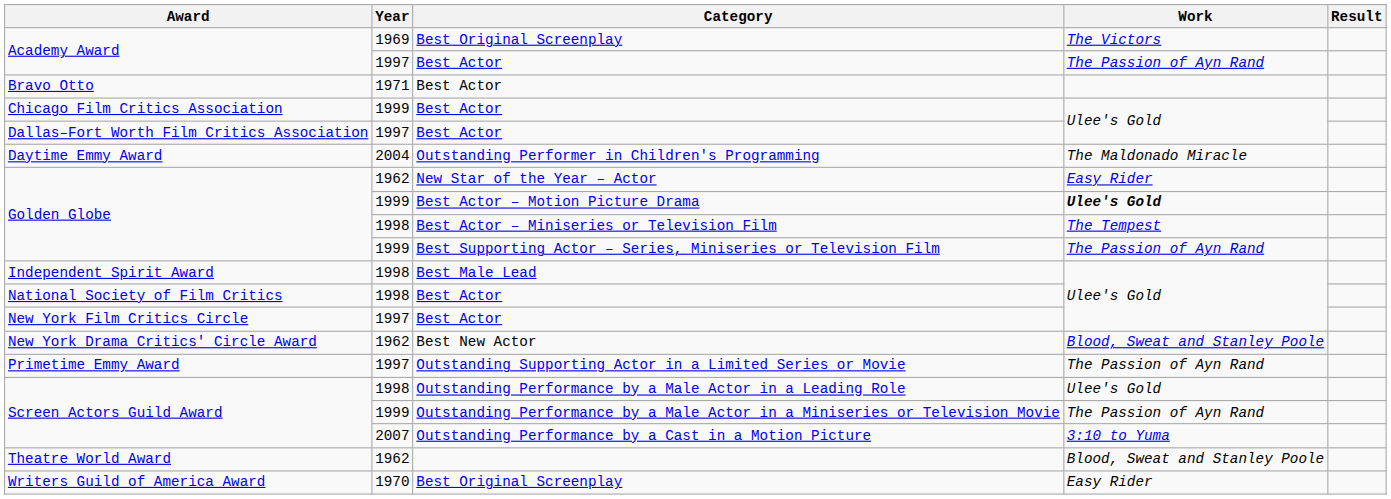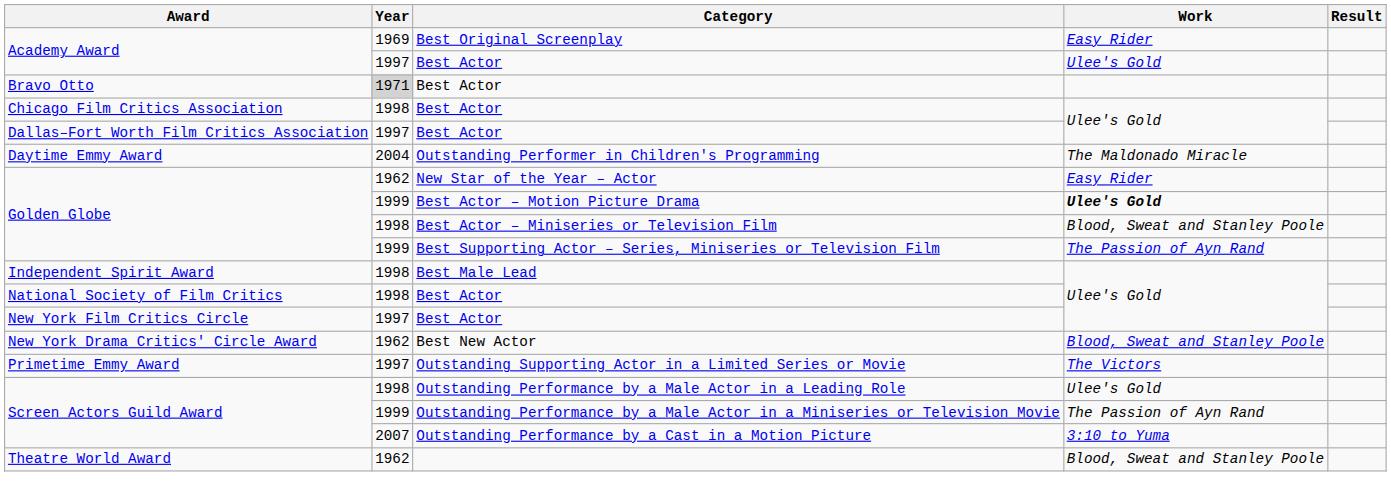Academy Award / Best Original Screenplay | Work: The Victors -> Easy Rider
Academy Award / Best Actor | Work: The Passion of Ayn Rand -> Ulee's Gold
Bravo Otto | Year: no background -> lightgrey background
Chicago Film Critics Association | Year: 1999 -> 1998
Golden Globe / Best Actor – Miniseries or Television Film | Work: The Tempest -> Blood, Sweat and Stanley Poole
Primetime Emmy Award | Work: The Passion of Ayn Rand -> The Victors
- row: Writers Guild of America Award | 1970 | Best Original Screenplay | Easy Rider
